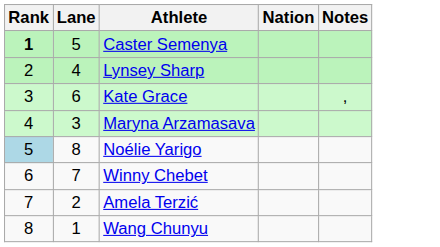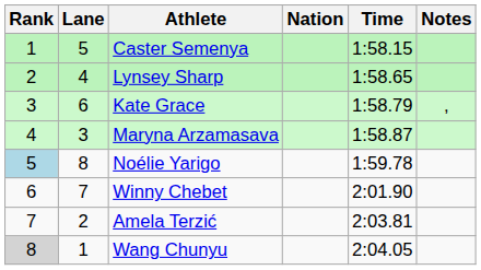+ column: Time | 1:58.15 | 1:58.65 | 1:58.79 | 1:58.87 | 1:59.78 | 2:01.90 | 2:03.81 | 2:04.05
Caster Semenya | Rank: bold -> normal
Wang Chunyu | Rank: no background -> lightgrey background
